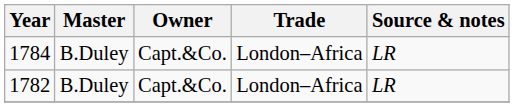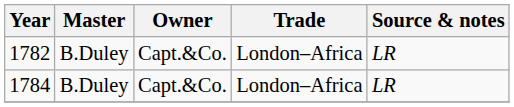rows swapped: 1782 <-> 1784
